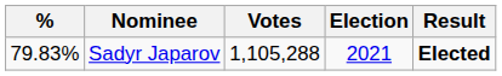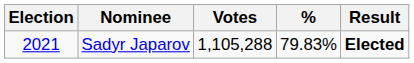columns swapped: Election <-> %
